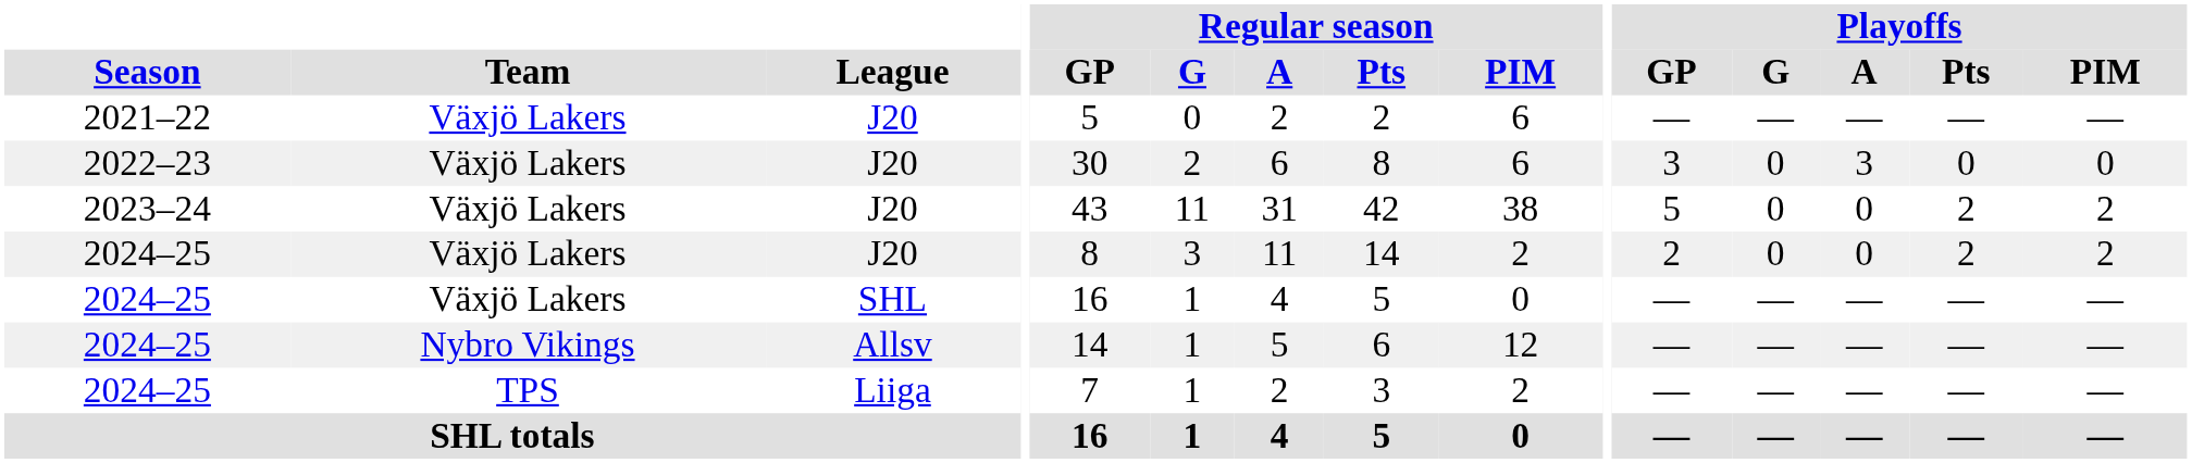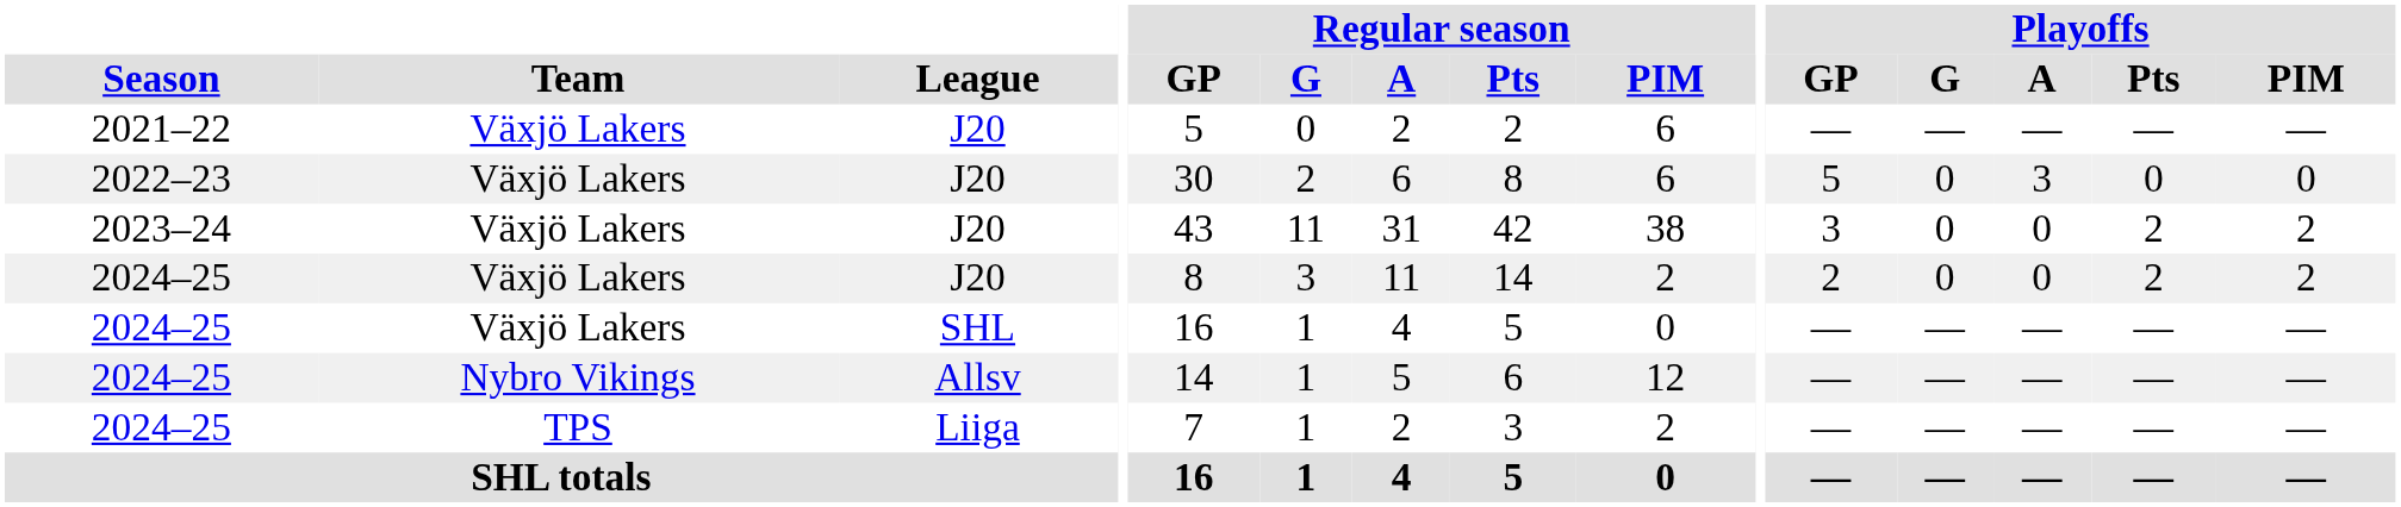2022–23 | Playoffs / GP: 3 -> 5
2023–24 | Playoffs / GP: 5 -> 3
